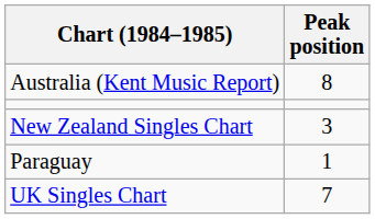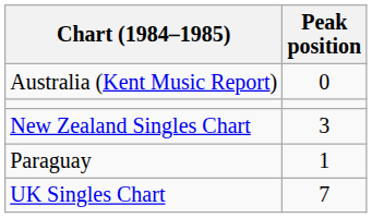Australia (Kent Music Report) | Peak position: 8 -> 0
